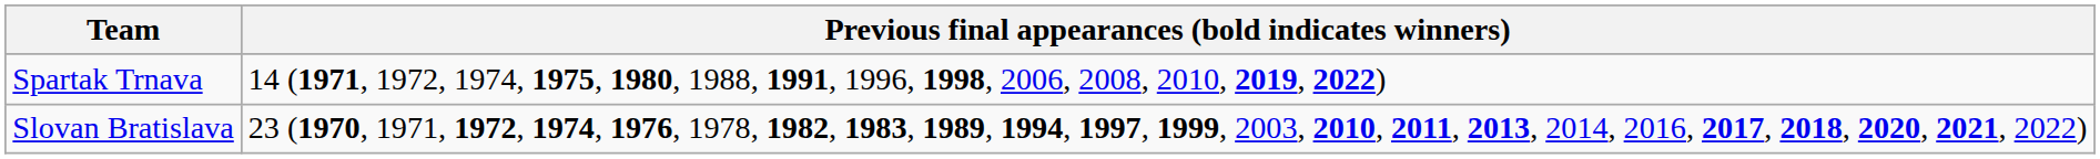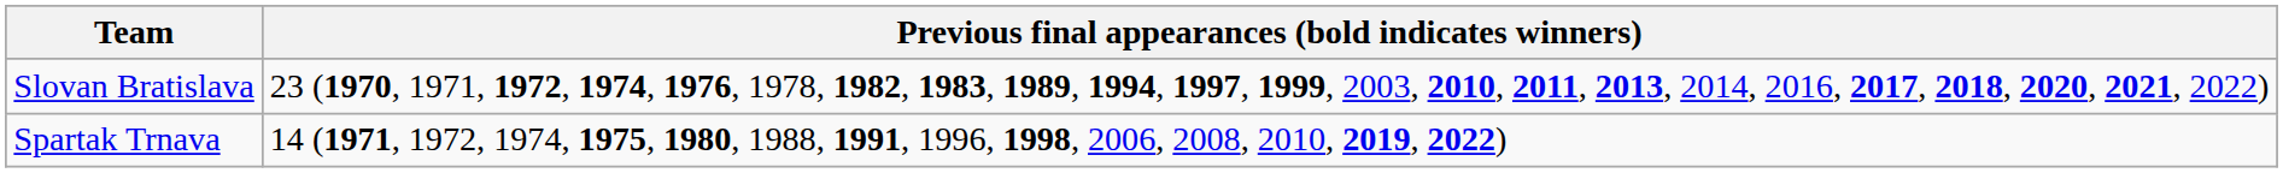rows swapped: Spartak Trnava <-> Slovan Bratislava
